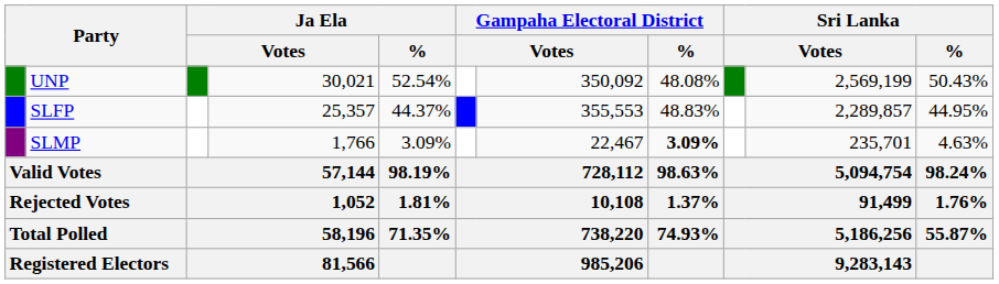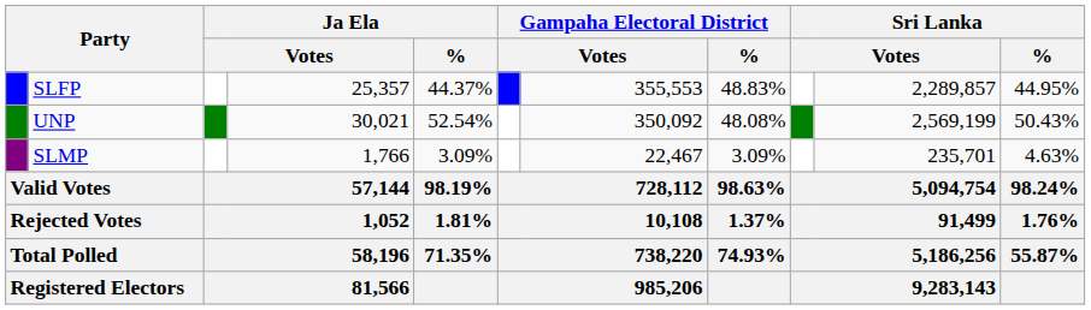rows swapped: UNP <-> SLFP
SLMP | Gampaha Electoral District / %: bold -> normal
